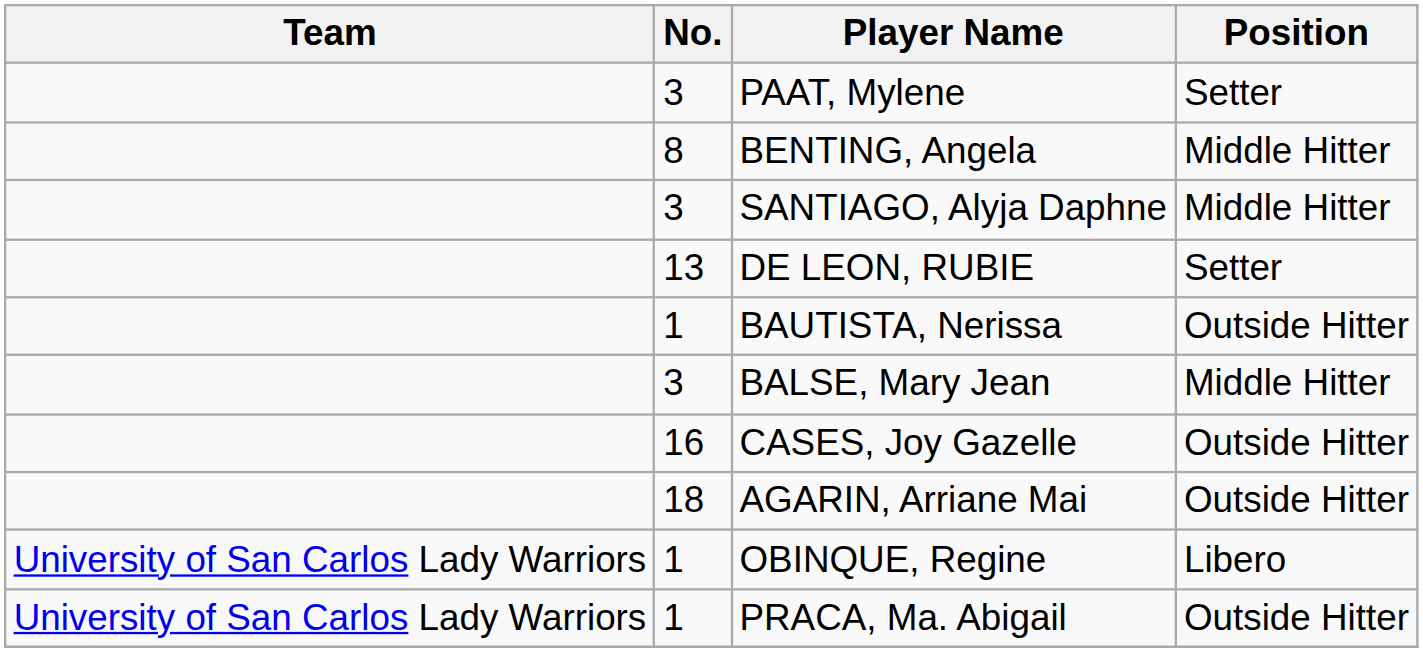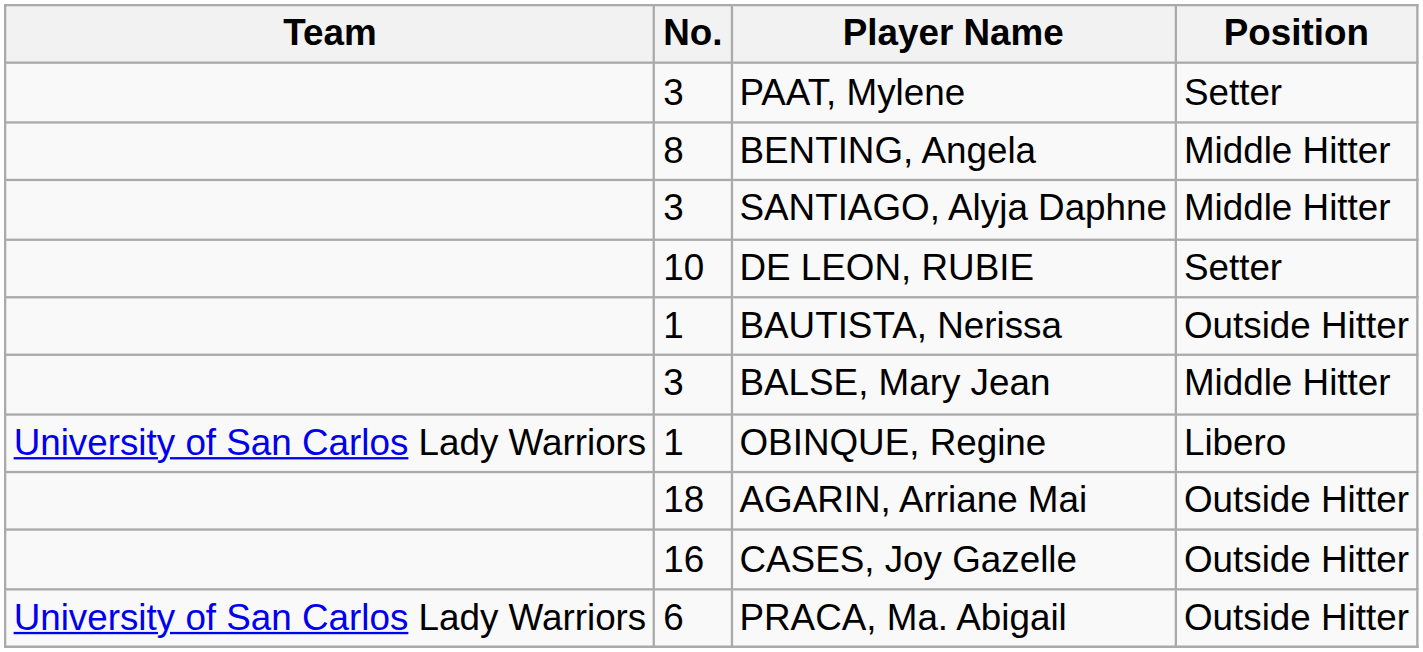DE LEON, RUBIE | No.: 13 -> 10
rows swapped: CASES, Joy Gazelle <-> OBINQUE, Regine
PRACA, Ma. Abigail | No.: 1 -> 6
